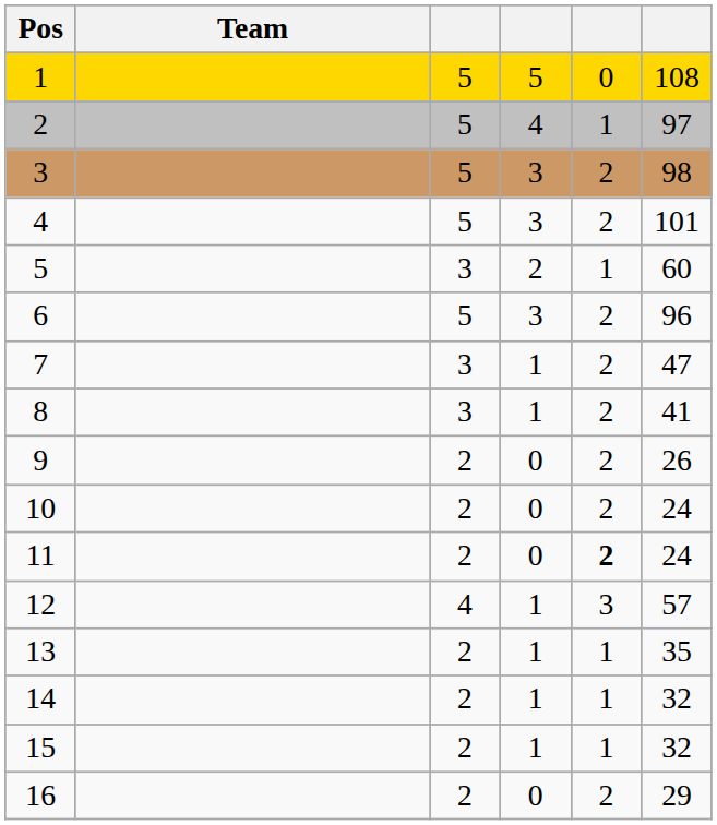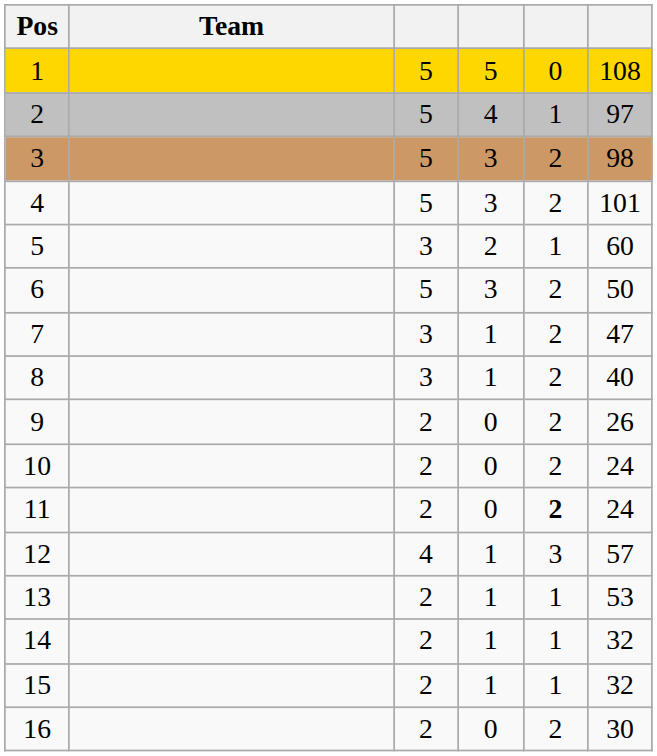6 | column 6: 96 -> 50
8 | column 6: 41 -> 40
13 | column 6: 35 -> 53
16 | column 6: 29 -> 30
